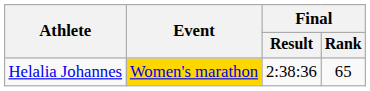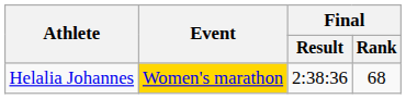Helalia Johannes | Final / Rank: 65 -> 68
